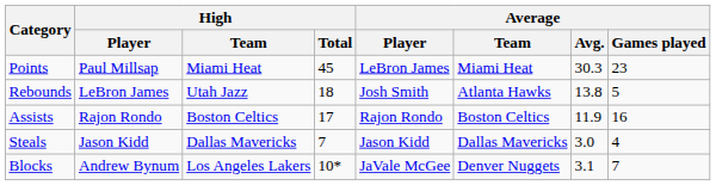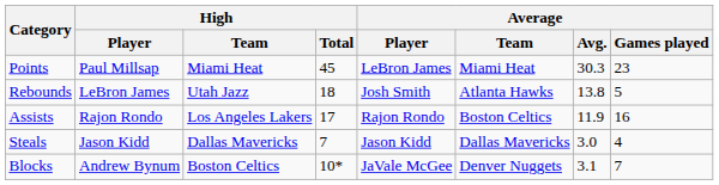Assists | High / Team: Boston Celtics -> Los Angeles Lakers
Blocks | High / Team: Los Angeles Lakers -> Boston Celtics
